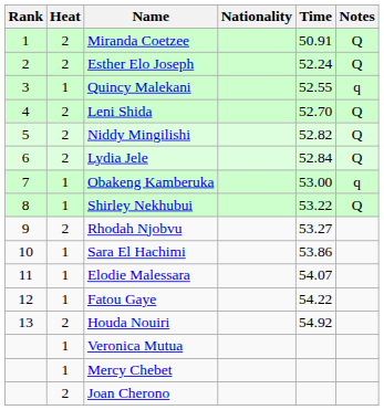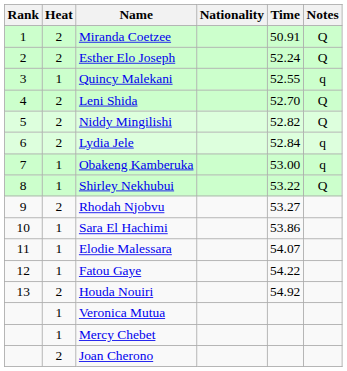Lydia Jele | Notes: Q -> q
